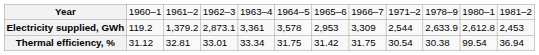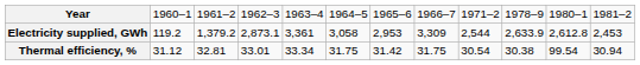Electricity supplied, GWh | column 6: 3,578 -> 3,058
Thermal efficiency, % | column 12: 36.94 -> 30.94
